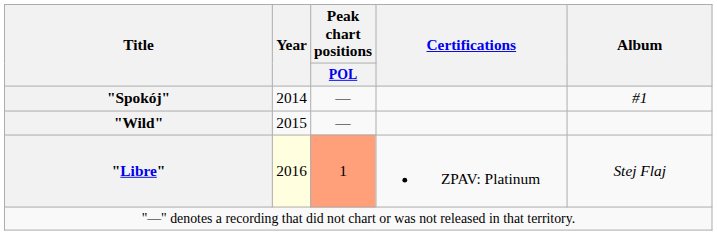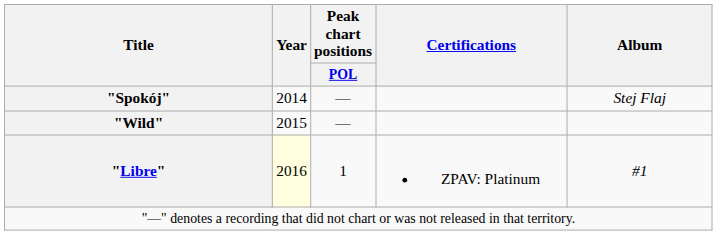"Spokój" | Album: #1 -> Stej Flaj
"Libre" | Peak chart positions / POL: lightsalmon background -> no background
"Libre" | Album: Stej Flaj -> #1
